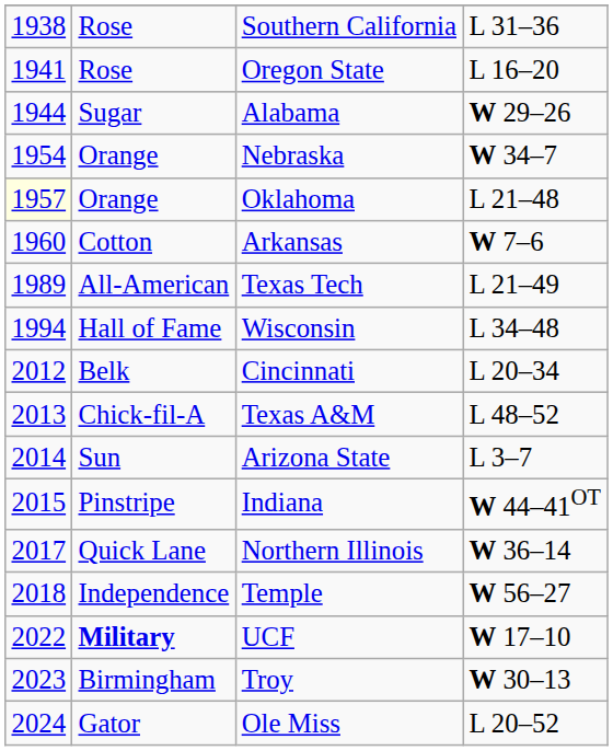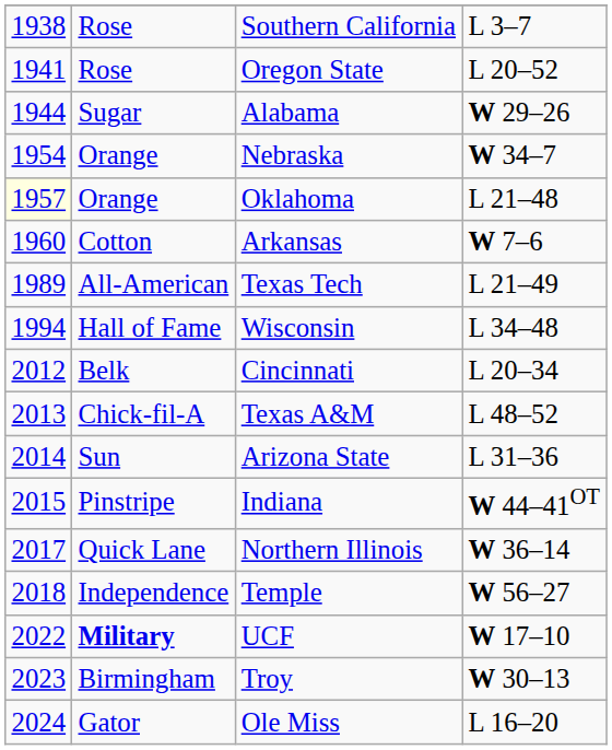Southern California | column 4: L 31–36 -> L 3–7
Oregon State | column 4: L 16–20 -> L 20–52
Arizona State | column 4: L 3–7 -> L 31–36
Ole Miss | column 4: L 20–52 -> L 16–20
